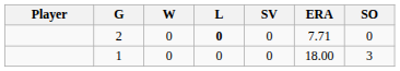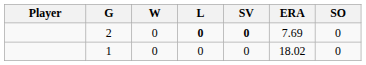2 | SV: normal -> bold
2 | ERA: 7.71 -> 7.69
1 | ERA: 18.00 -> 18.02
1 | SO: 3 -> 0
